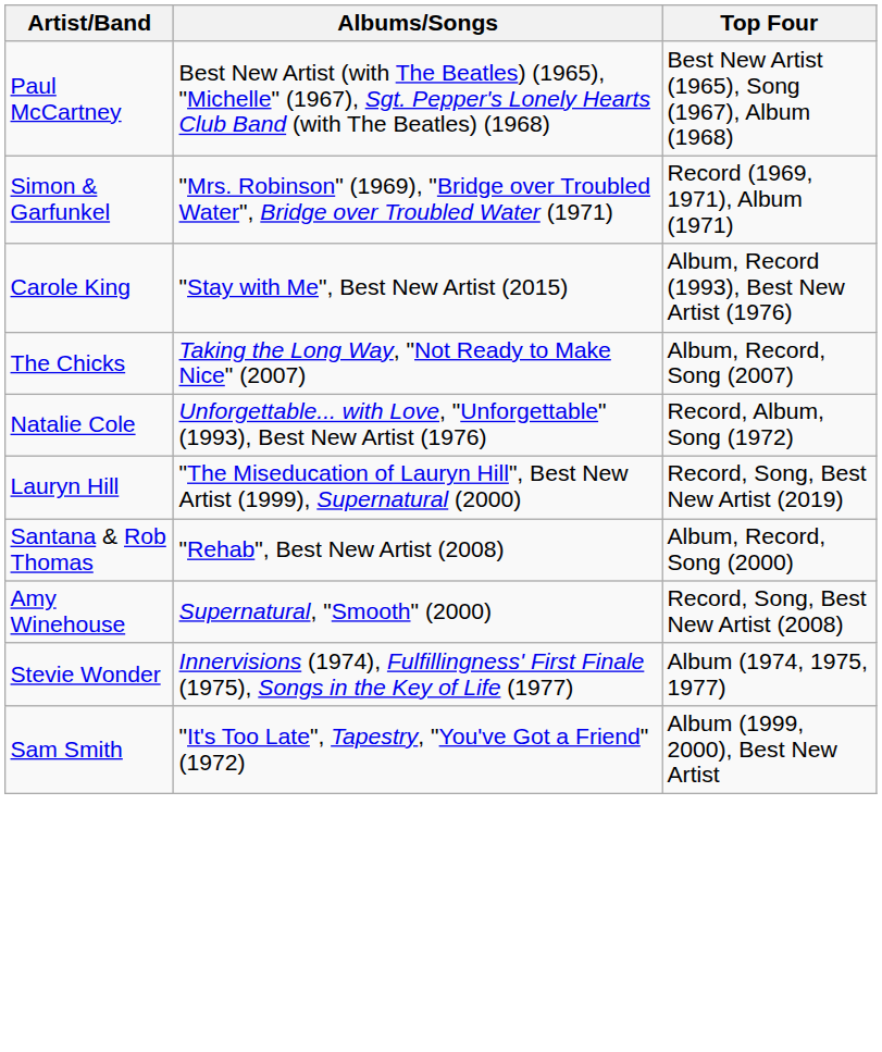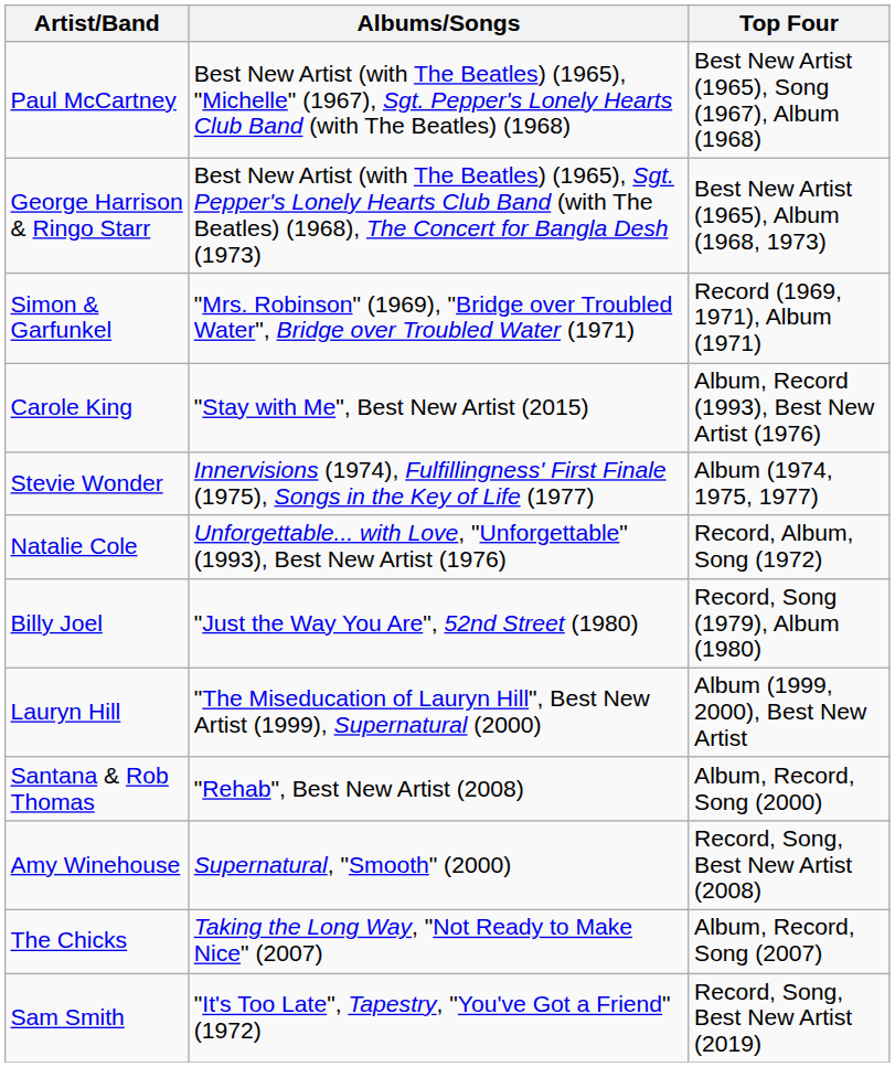+ row: George Harrison & Ringo Starr | Best New Artist (with The Beatles) (1965), Sgt. Pepper's Lonely Hearts Club Band (with The Beatles) (1968), The Concert for Bangla Desh (1973) | Best New Artist (1965), Album (1968, 1973)
rows swapped: Stevie Wonder <-> The Chicks
+ row: Billy Joel | "Just the Way You Are", 52nd Street (1980) | Record, Song (1979), Album (1980)
Lauryn Hill | Top Four: Record, Song, Best New Artist (2019) -> Album (1999, 2000), Best New Artist
Sam Smith | Top Four: Album (1999, 2000), Best New Artist -> Record, Song, Best New Artist (2019)
